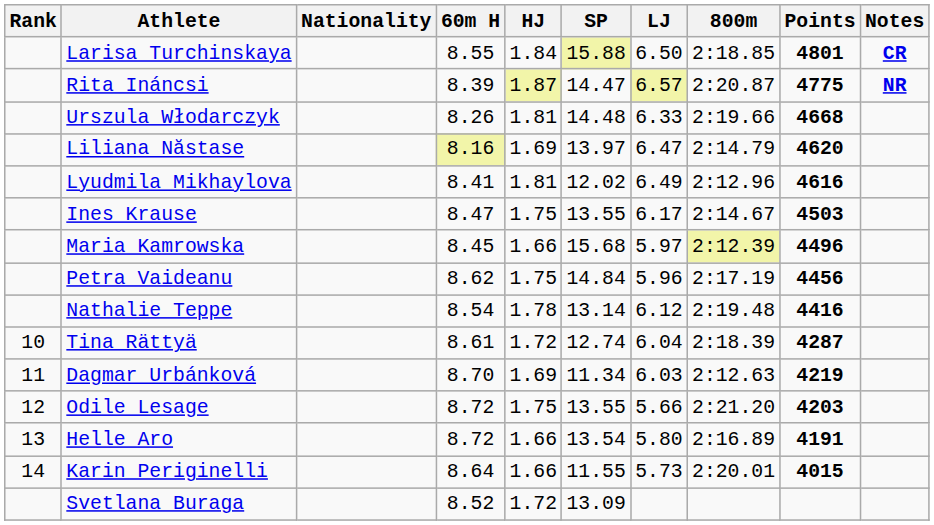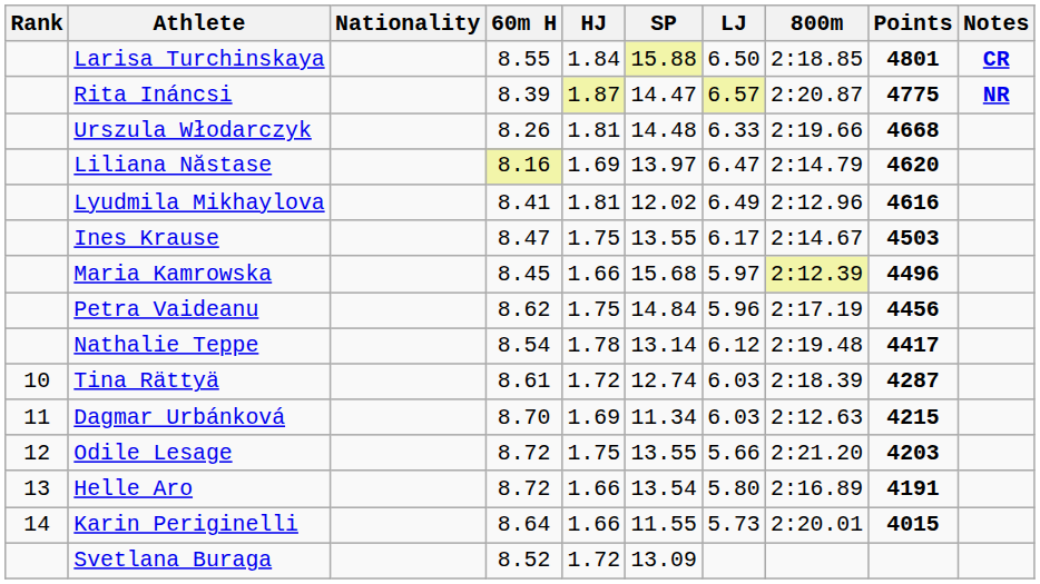Nathalie Teppe | Points: 4416 -> 4417
Tina Rättyä | LJ: 6.04 -> 6.03
Dagmar Urbánková | Points: 4219 -> 4215
